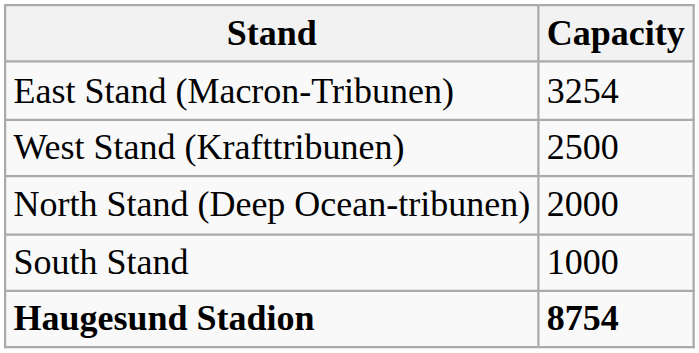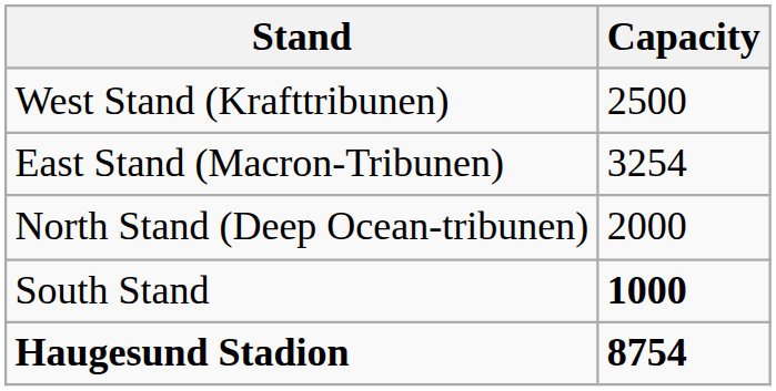rows swapped: West Stand (Krafttribunen) <-> East Stand (Macron-Tribunen)
South Stand | Capacity: normal -> bold
